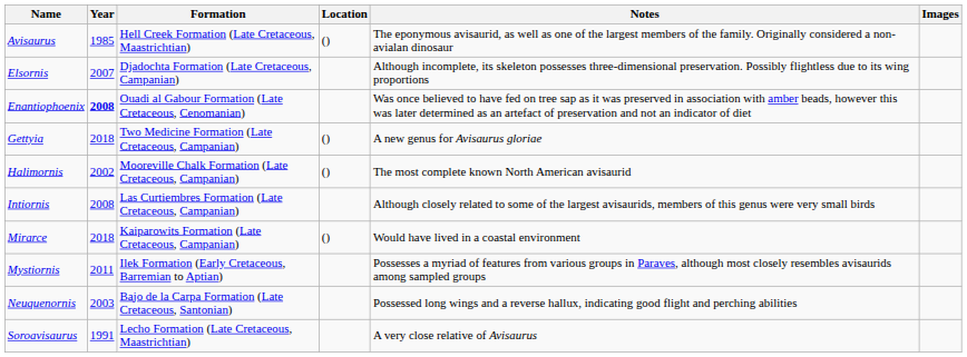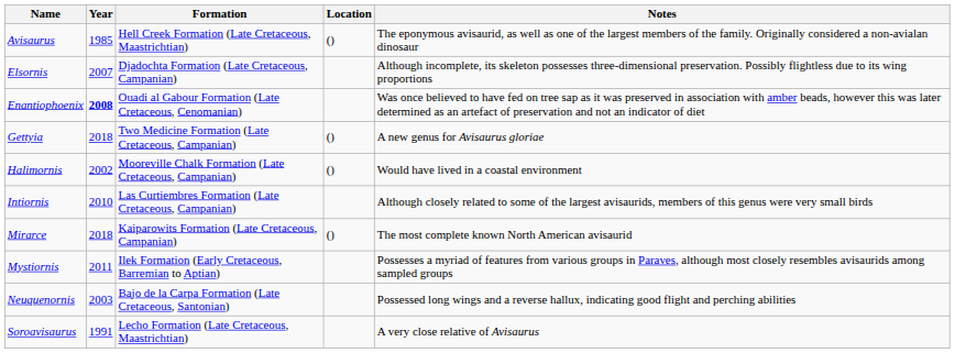- column: Images
Halimornis | Notes: The most complete known North American avisaurid -> Would have lived in a coastal environment
Intiornis | Year: 2008 -> 2010
Mirarce | Notes: Would have lived in a coastal environment -> The most complete known North American avisaurid
